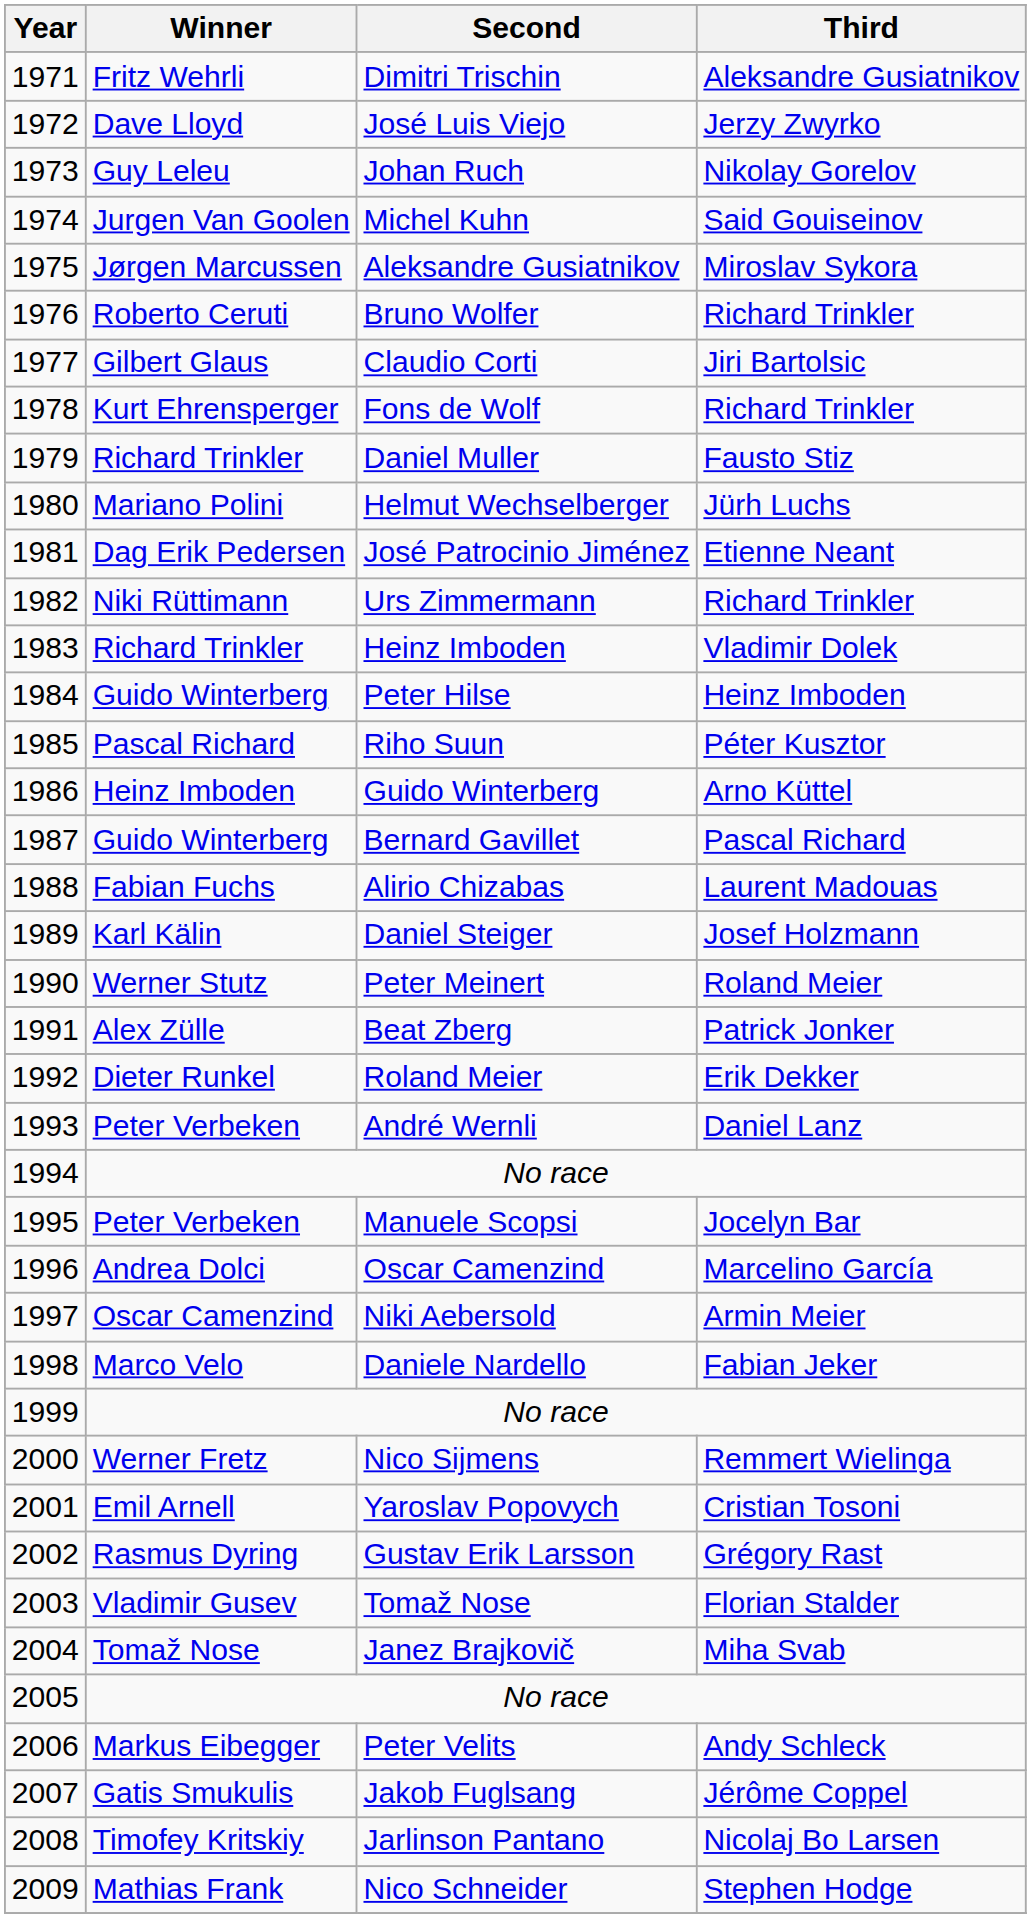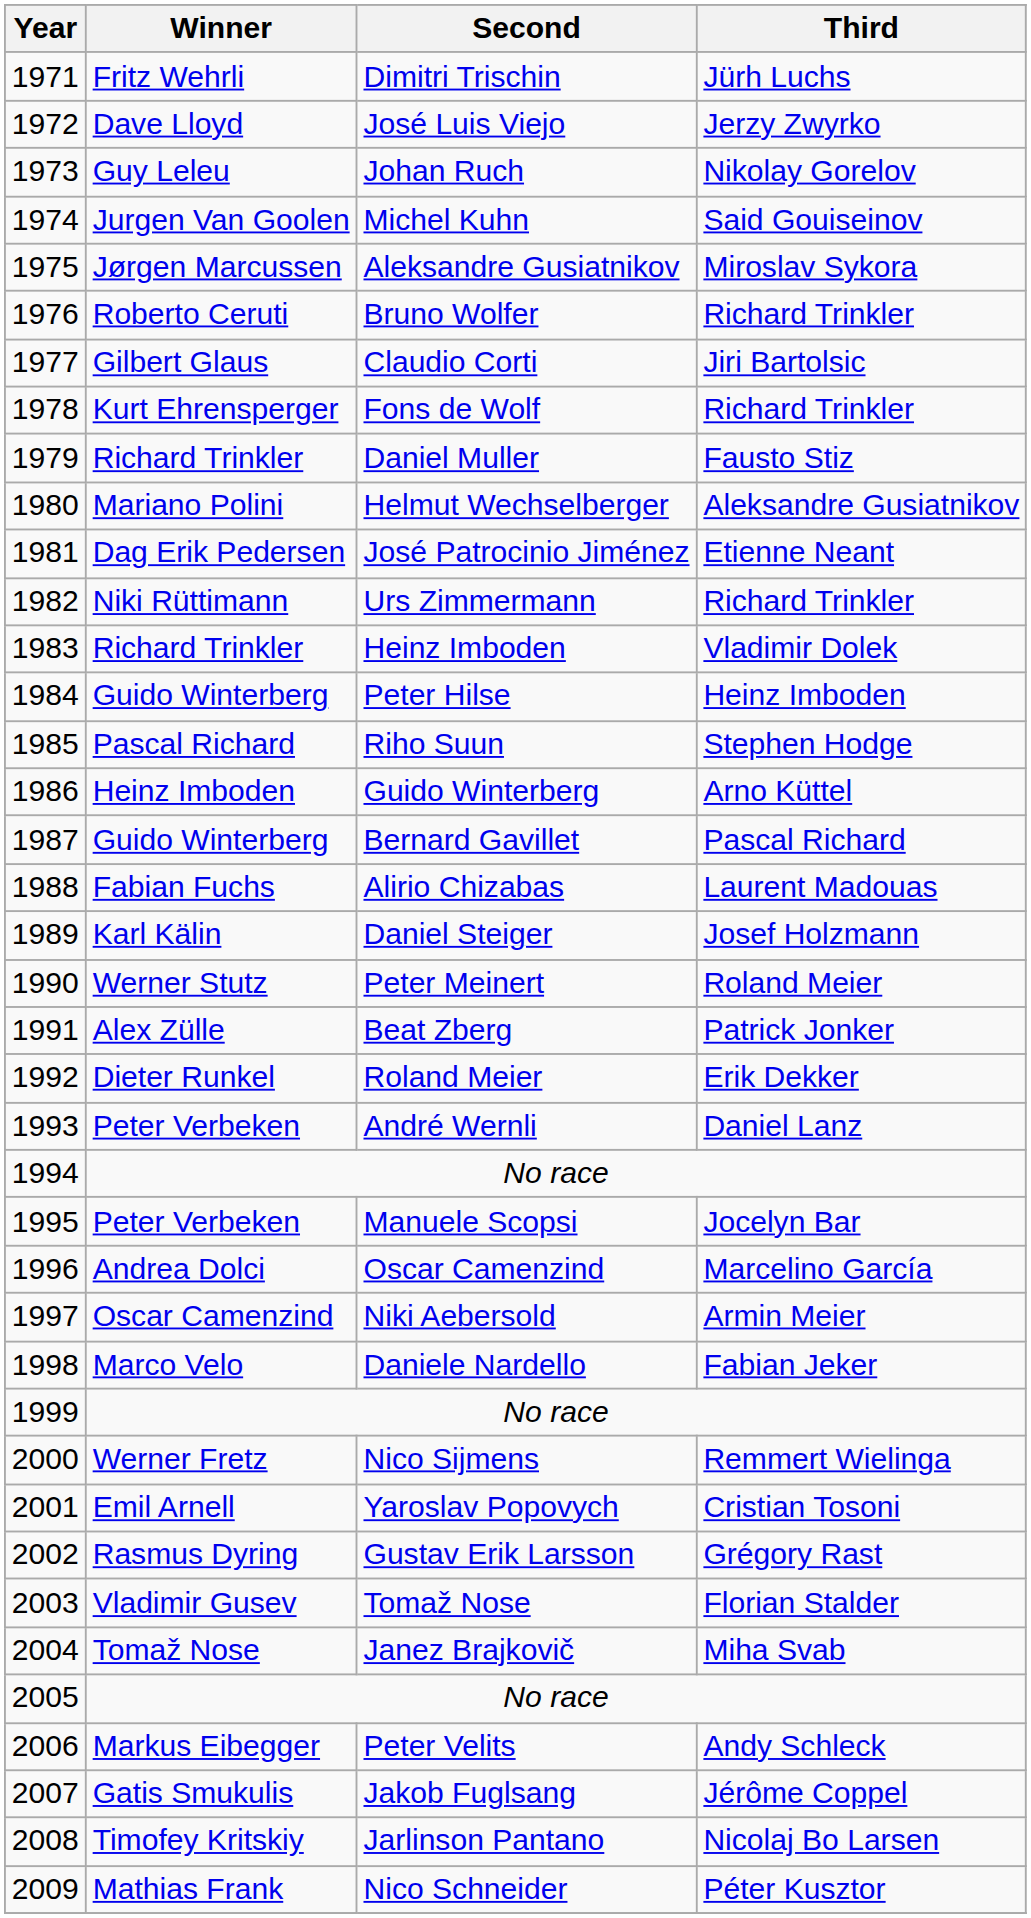Dimitri Trischin | Third: Aleksandre Gusiatnikov -> Jürh Luchs
Helmut Wechselberger | Third: Jürh Luchs -> Aleksandre Gusiatnikov
Riho Suun | Third: Péter Kusztor -> Stephen Hodge
Nico Schneider | Third: Stephen Hodge -> Péter Kusztor
